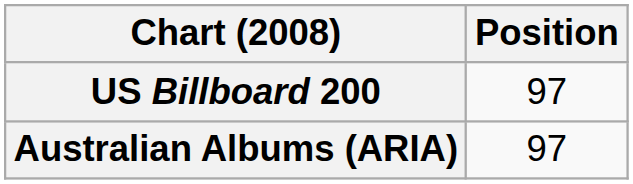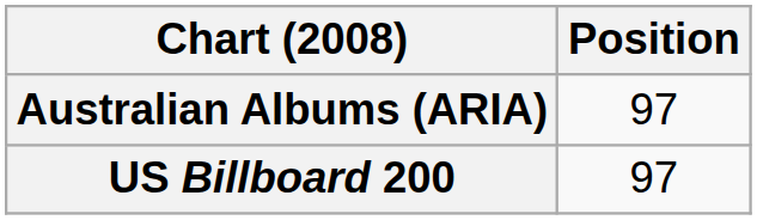rows swapped: Australian Albums (ARIA) <-> US Billboard 200
